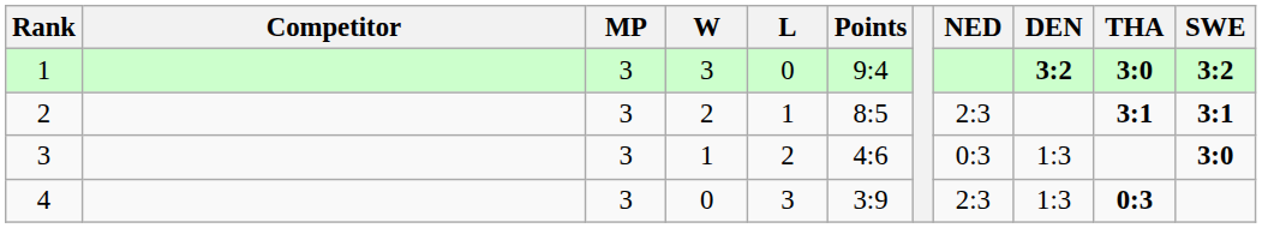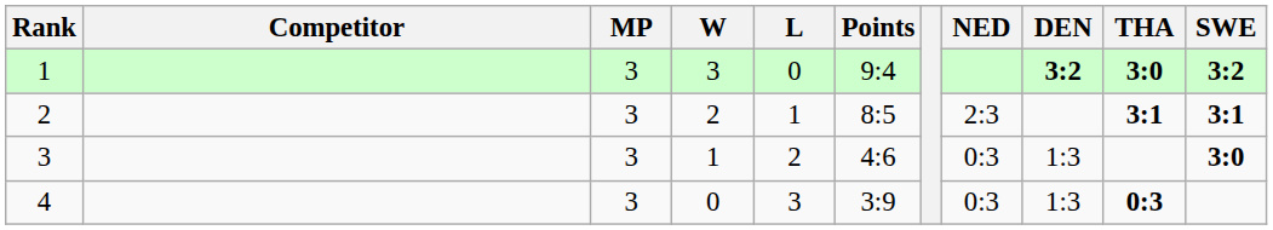4 | NED: 2:3 -> 0:3
